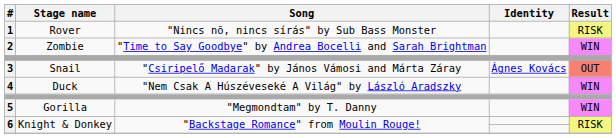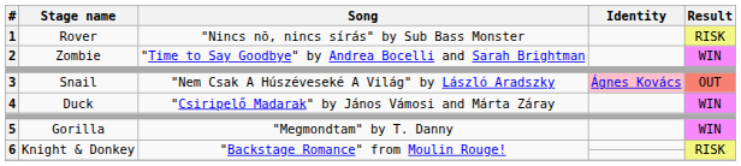3 | Song: "Csiripelő Madarak" by János Vámosi and Márta Záray -> "Nem Csak A Húszéveseké A Világ" by László Aradszky
3 | Identity: no background -> pink background
4 | Song: "Nem Csak A Húszéveseké A Világ" by László Aradszky -> "Csiripelő Madarak" by János Vámosi and Márta Záray
